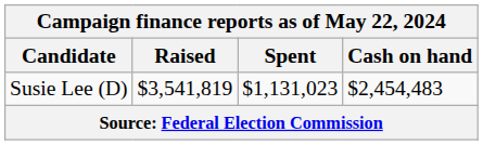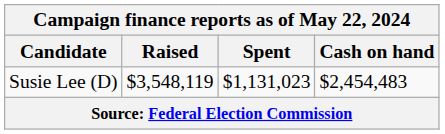Susie Lee (D) | Raised: $3,541,819 -> $3,548,119
